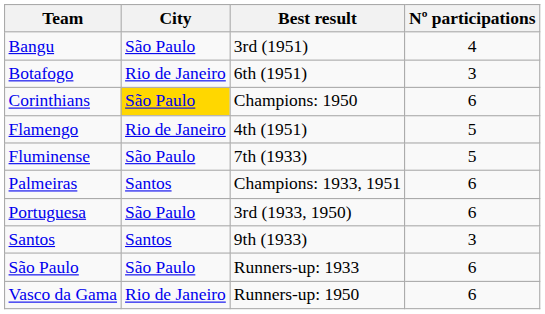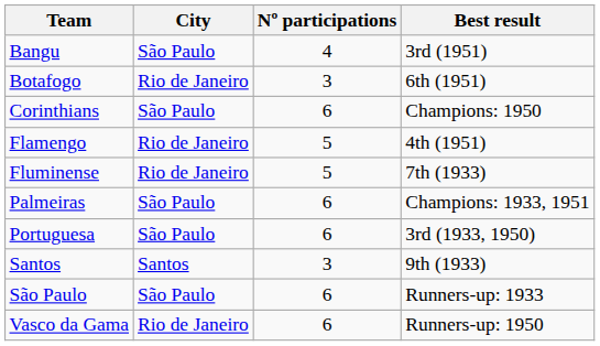columns swapped: Nº participations <-> Best result
Corinthians | City: gold background -> no background
Fluminense | City: São Paulo -> Rio de Janeiro
Palmeiras | City: Santos -> São Paulo
